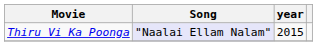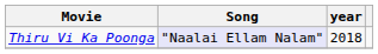Thiru Vi Ka Poonga | year: 2015 -> 2018
